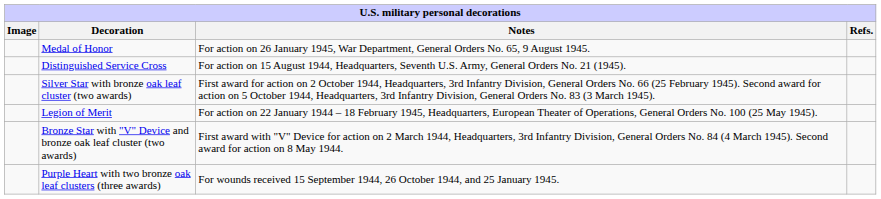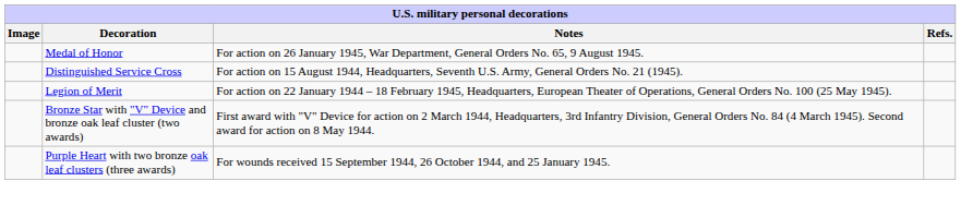- row: Silver Star with bronze oak leaf cluster (two awards) | First award for action on 2 October 1944, Headquarters, 3rd Infantry Division, General Orders No. 66 (25 February 1945). Second award for action on 5 October 1944, Headquarters, 3rd Infantry Division, General Orders No. 83 (3 March 1945).
